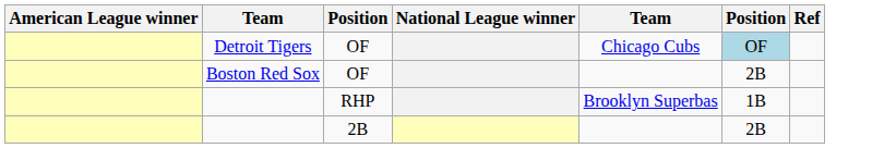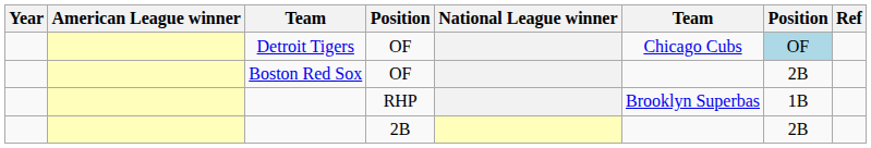+ column: Year
